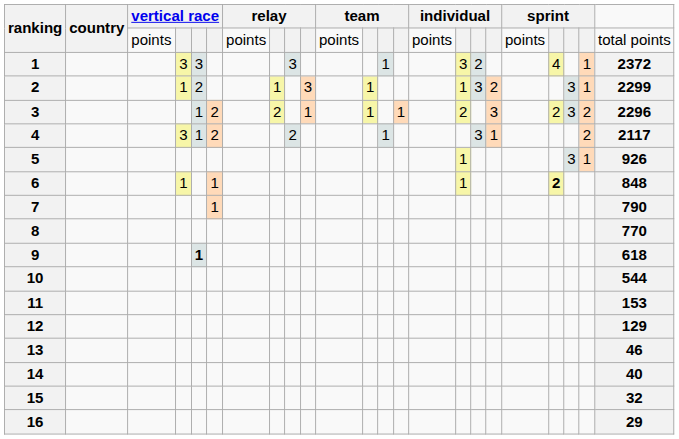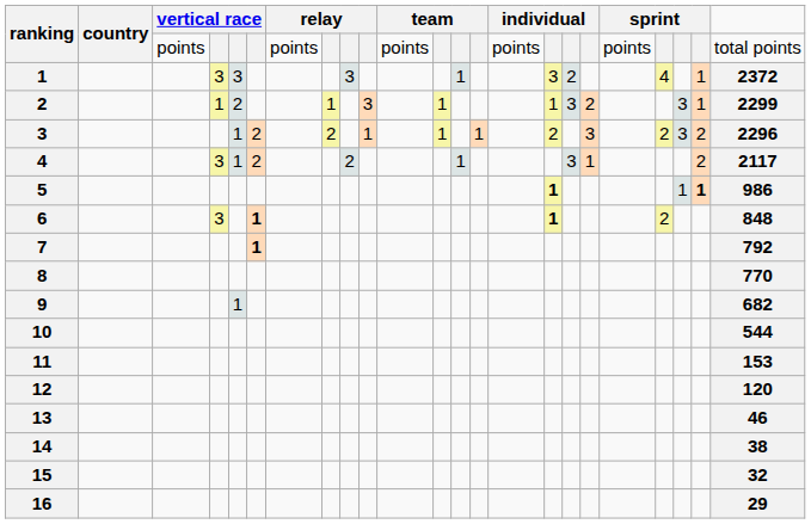5 | column 16: normal -> bold
5 | column 21: 3 -> 1
5 | column 22: normal -> bold
5 | column 23: 926 -> 986
6 | column 4: 1 -> 3
6 | column 6: normal -> bold
6 | column 16: normal -> bold
6 | column 20: bold -> normal
7 | column 6: normal -> bold
7 | column 23: 790 -> 792
9 | column 5: bold -> normal
9 | column 23: 618 -> 682
12 | column 23: 129 -> 120
14 | column 23: 40 -> 38
